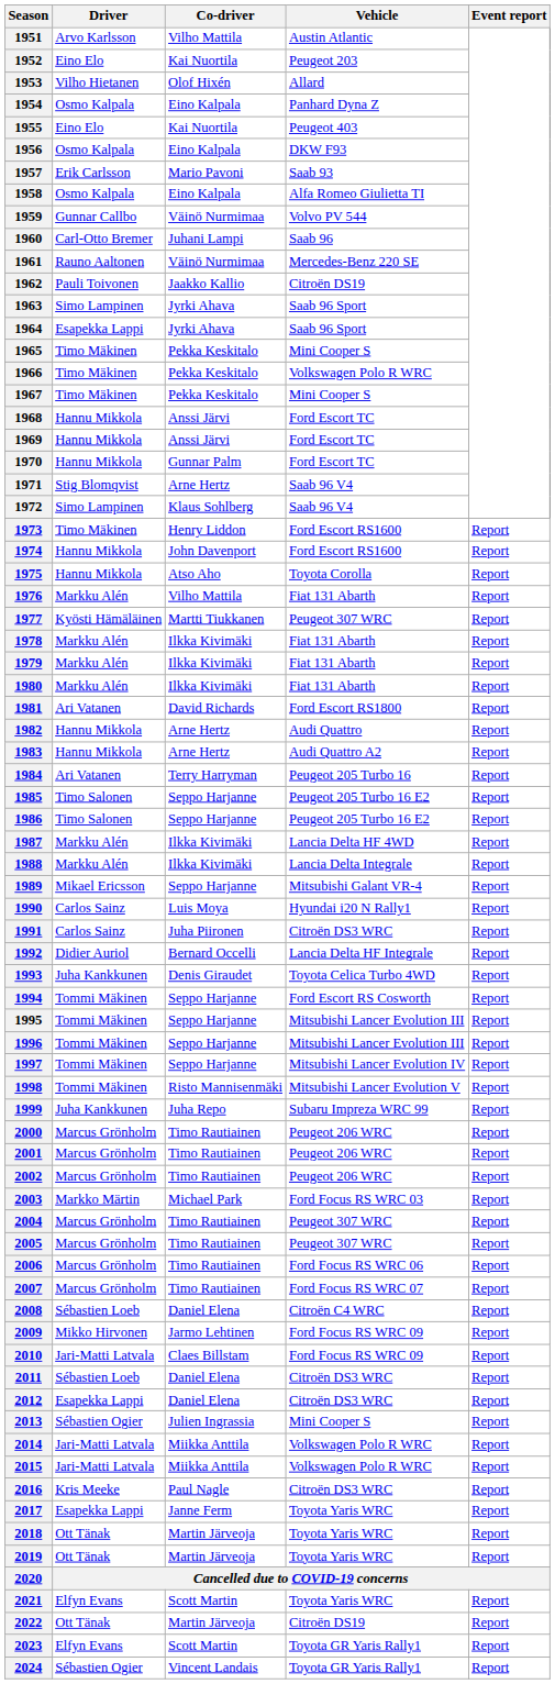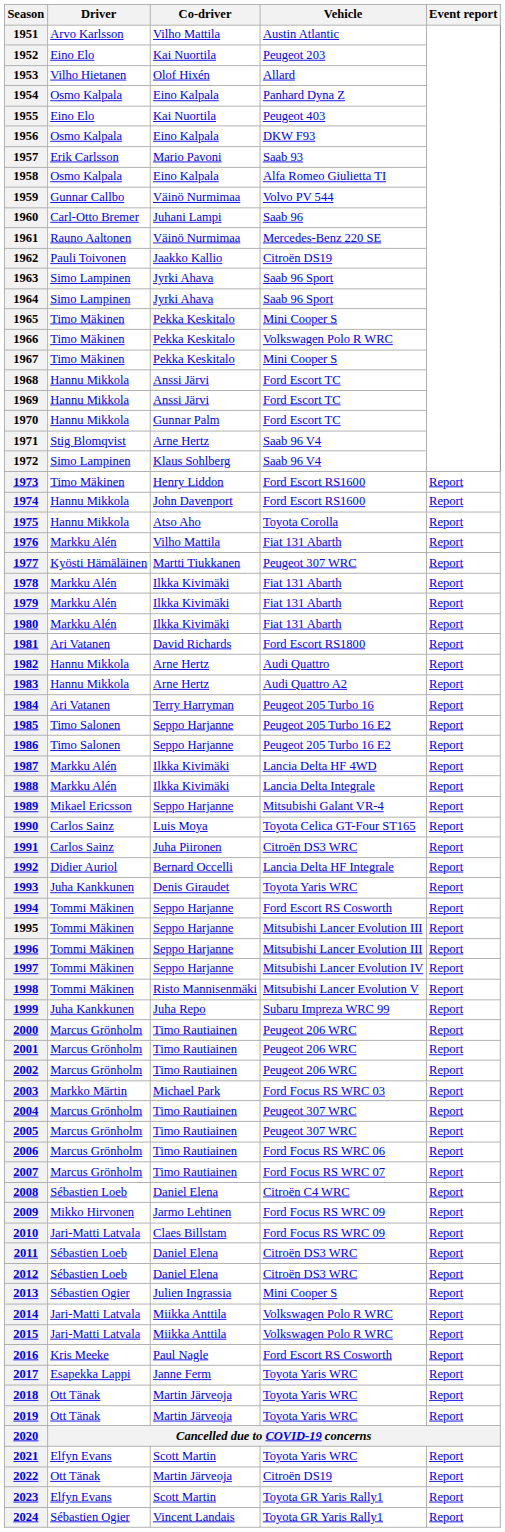1964 | Driver: Esapekka Lappi -> Simo Lampinen
1990 | Vehicle: Hyundai i20 N Rally1 -> Toyota Celica GT-Four ST165
1993 | Vehicle: Toyota Celica Turbo 4WD -> Toyota Yaris WRC
2012 | Driver: Esapekka Lappi -> Sébastien Loeb
2016 | Vehicle: Citroën DS3 WRC -> Ford Escort RS Cosworth
